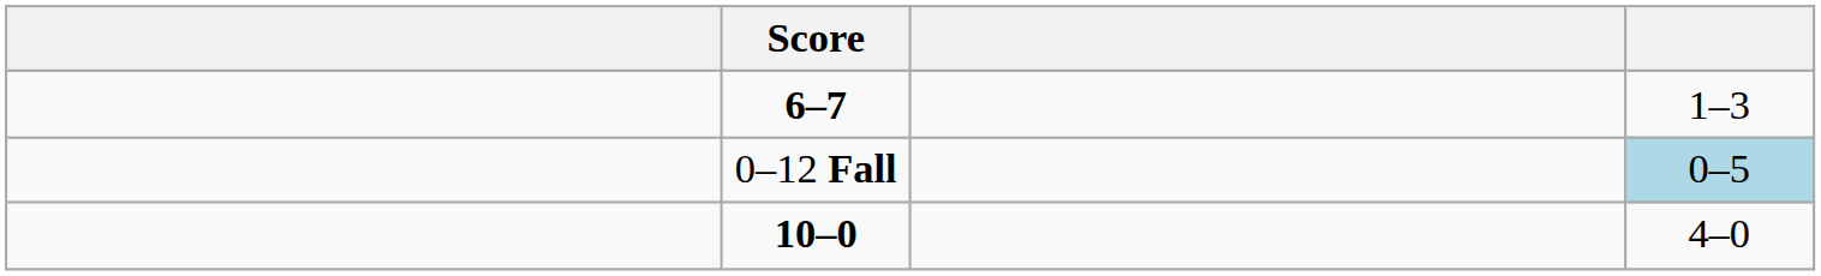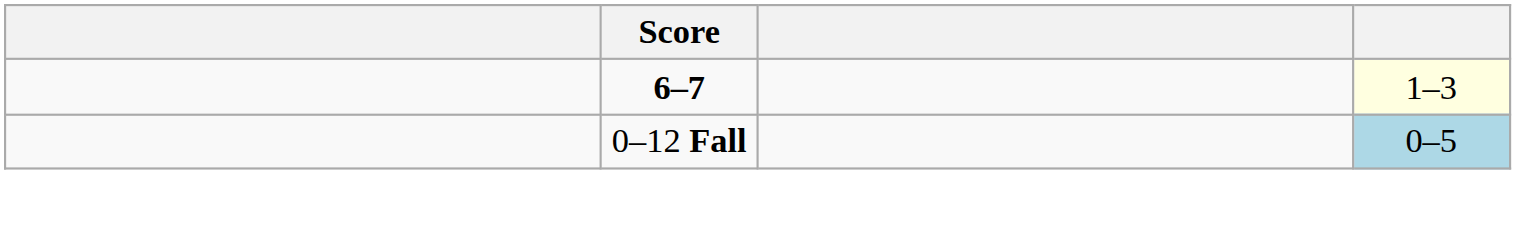6–7 | column 4: no background -> lightyellow background
- row: 10–0 | 4–0
